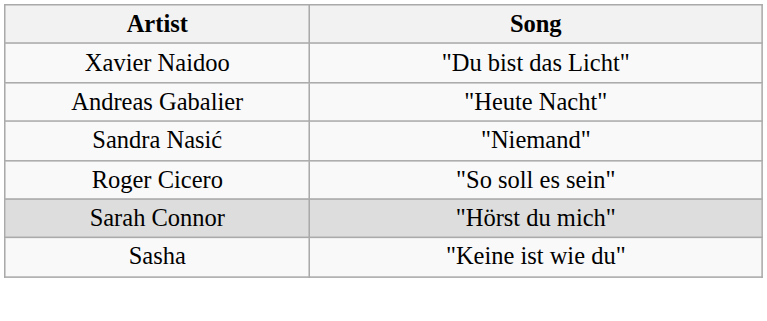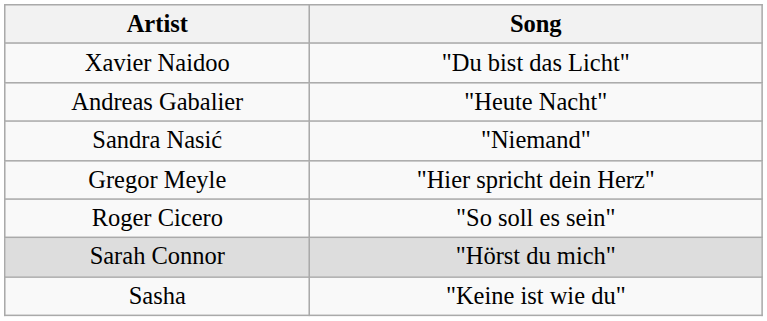+ row: Gregor Meyle | "Hier spricht dein Herz"
